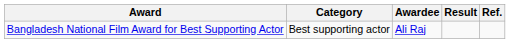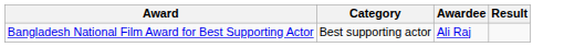- column: Ref.
